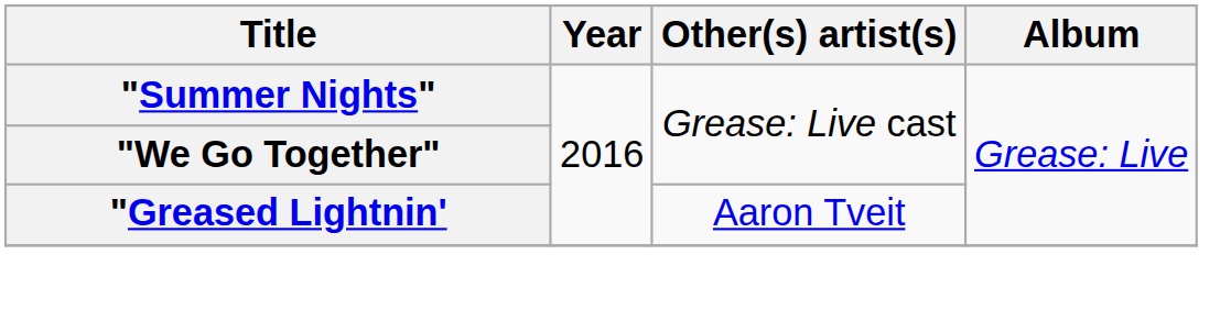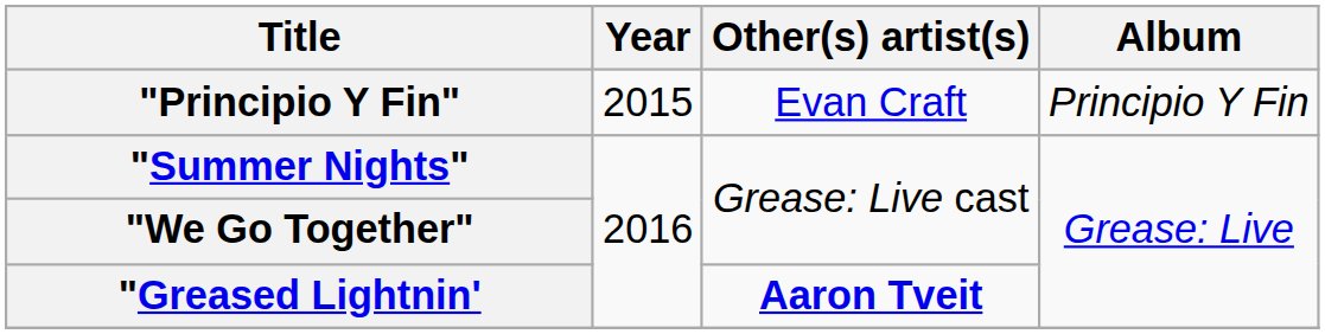+ row: "Principio Y Fin" | 2015 | Evan Craft | Principio Y Fin
"Greased Lightnin' | Other(s) artist(s): normal -> bold
